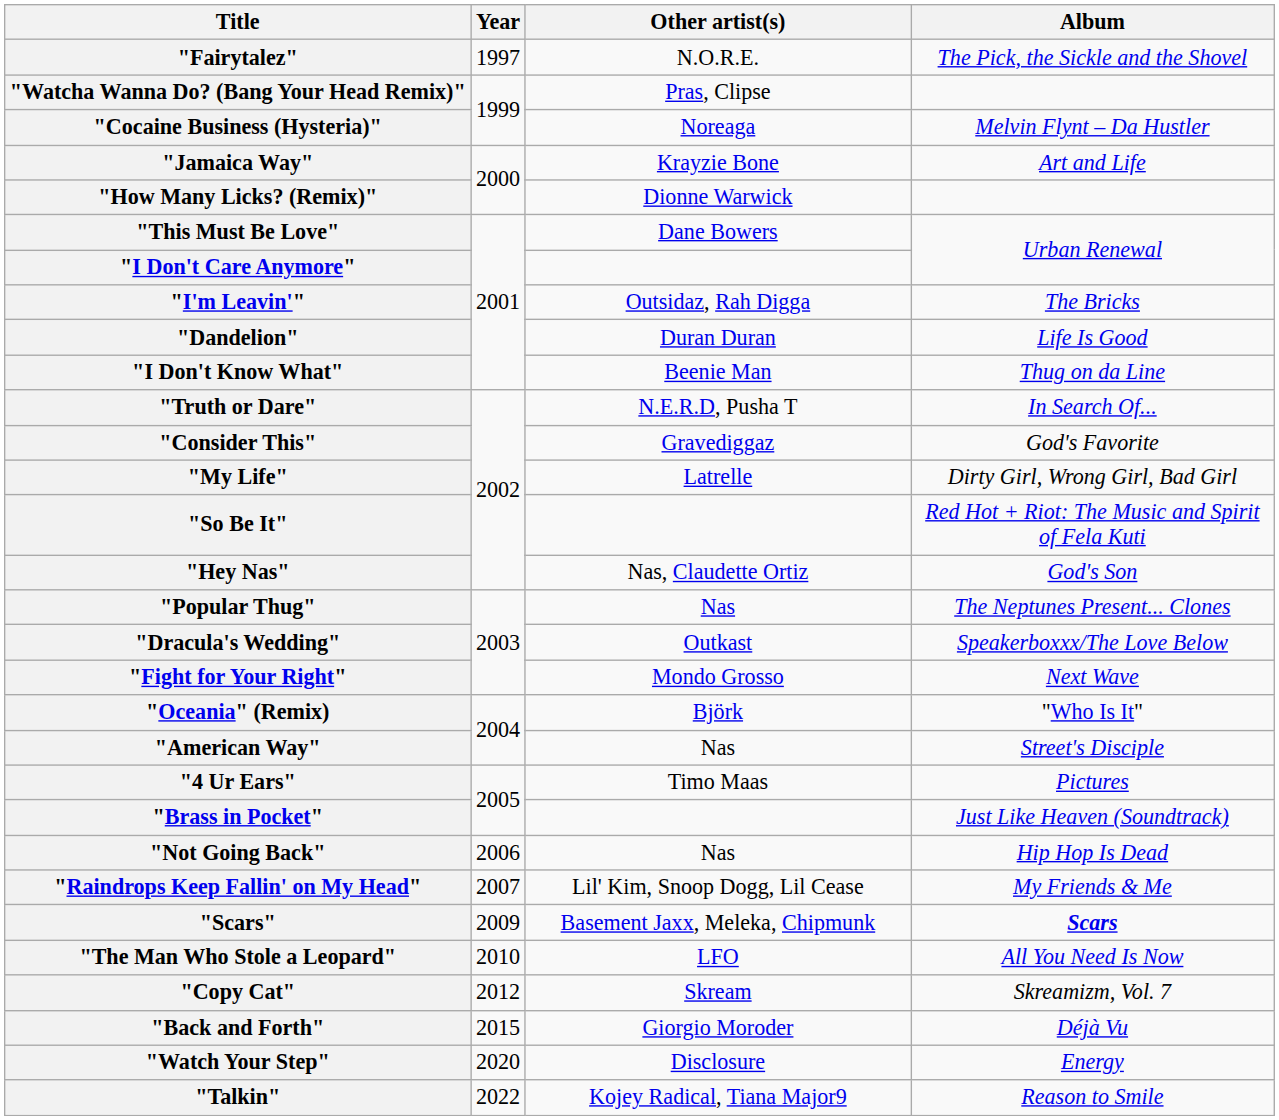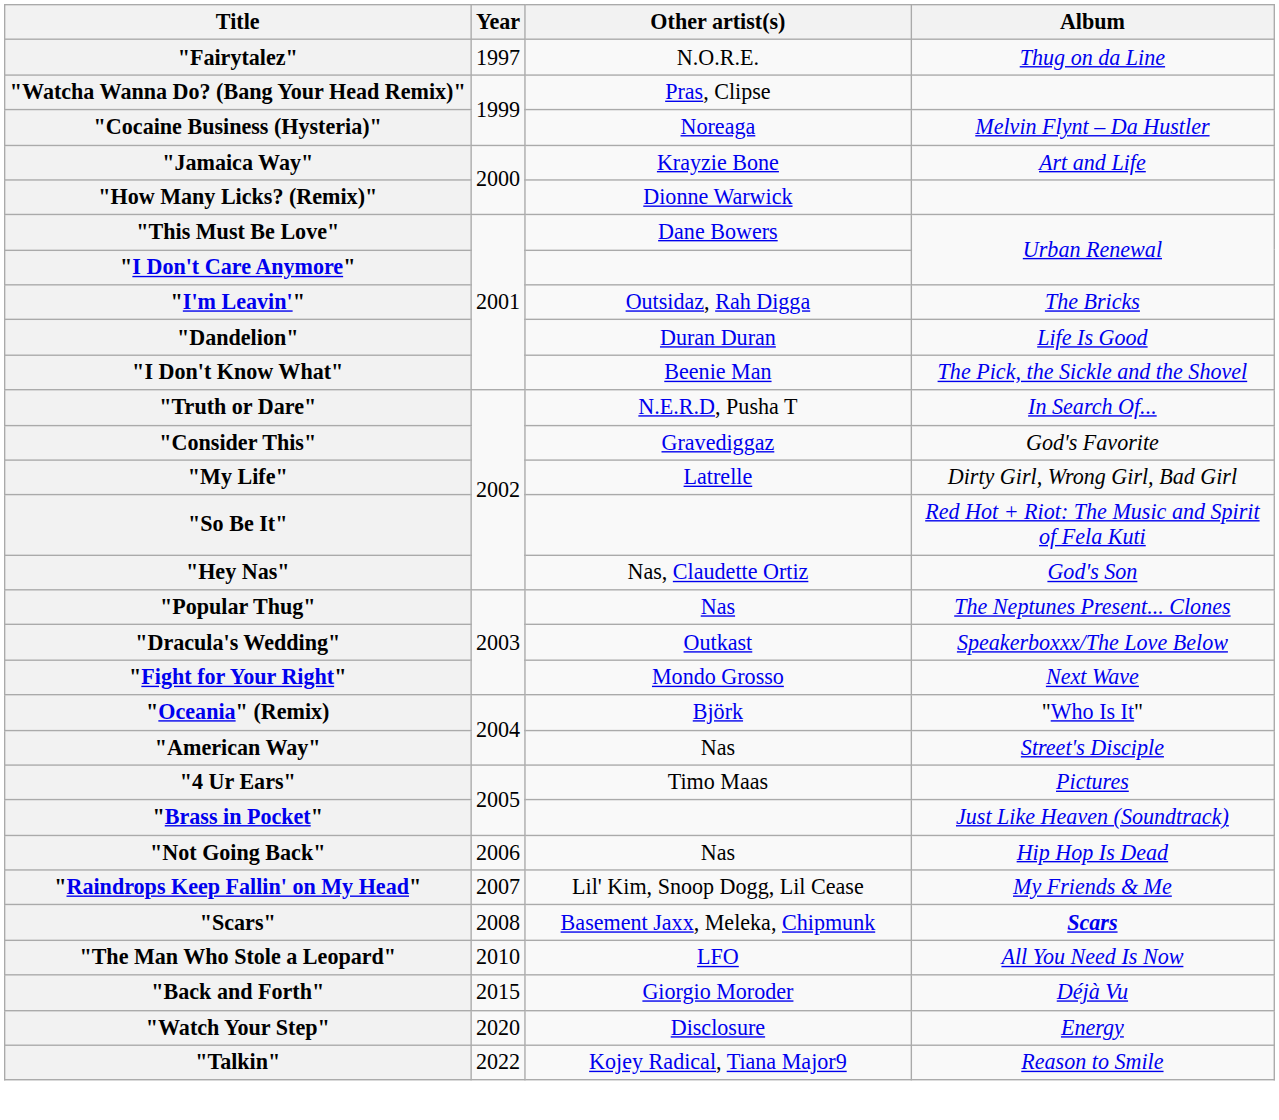"Fairytalez" | Album: The Pick, the Sickle and the Shovel -> Thug on da Line
"I Don't Know What" | Album: Thug on da Line -> The Pick, the Sickle and the Shovel
"Scars" | Year: 2009 -> 2008
- row: "Copy Cat" | 2012 | Skream | Skreamizm, Vol. 7
